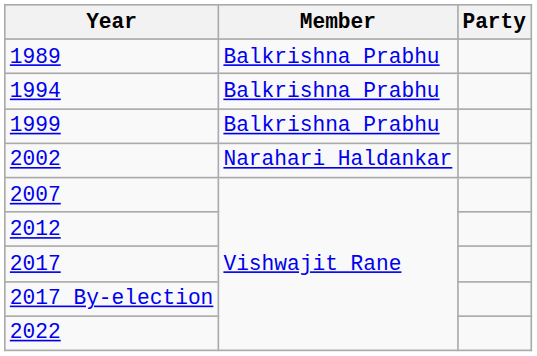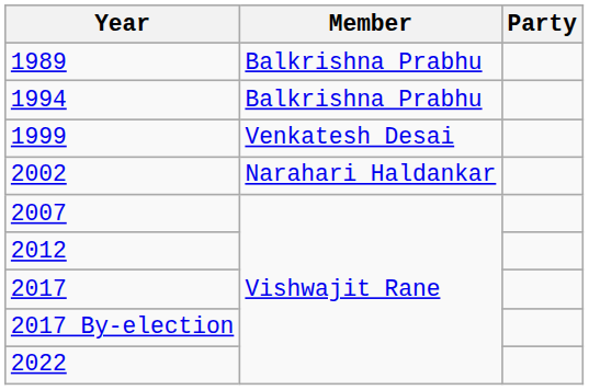1999 | Member: Balkrishna Prabhu -> Venkatesh Desai
